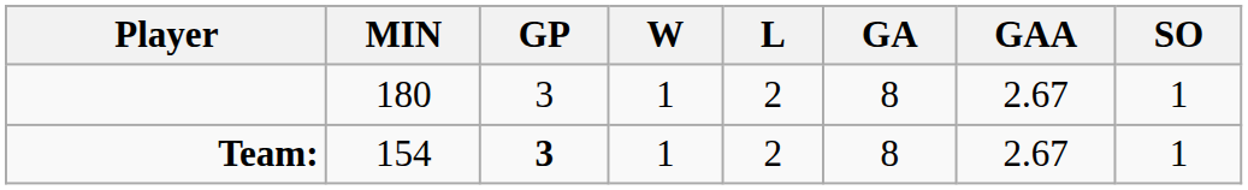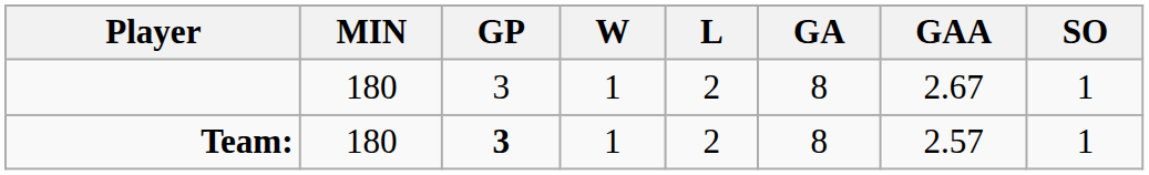Team: | MIN: 154 -> 180
Team: | GAA: 2.67 -> 2.57
